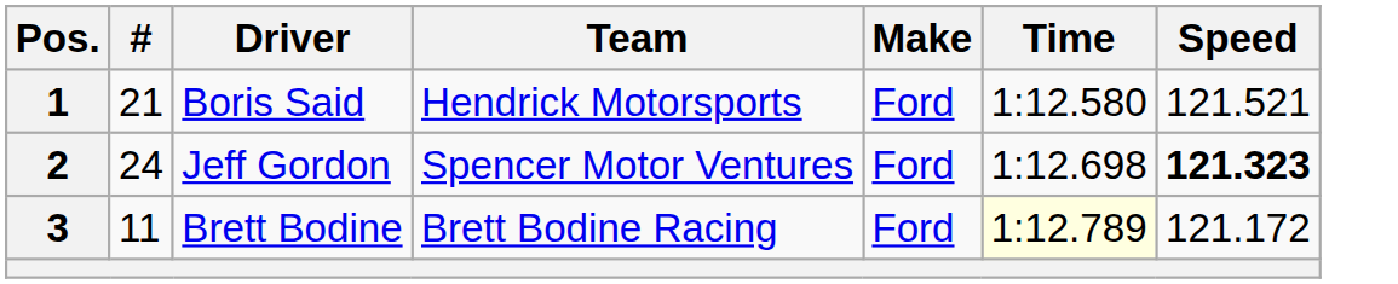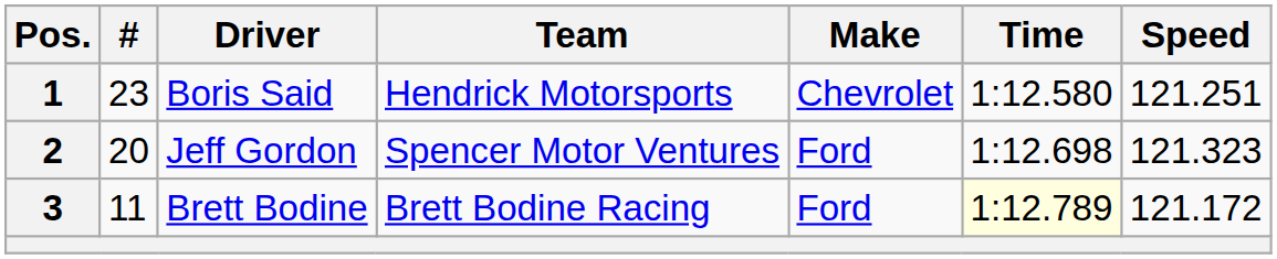1 | #: 21 -> 23
1 | Make: Ford -> Chevrolet
1 | Speed: 121.521 -> 121.251
2 | #: 24 -> 20
2 | Speed: bold -> normal
